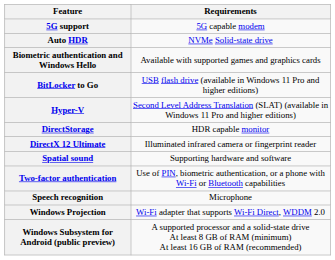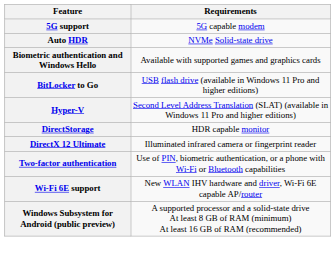- row: Spatial sound | Supporting hardware and software
- row: Speech recognition | Microphone
+ row: Wi-Fi 6E support | New WLAN IHV hardware and driver, Wi-Fi 6E capable AP/router
- row: Windows Projection | Wi-Fi adapter that supports Wi-Fi Direct, WDDM 2.0
